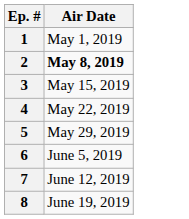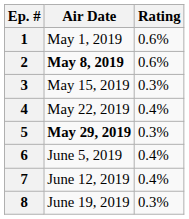+ column: Rating | 0.6% | 0.6% | 0.3% | 0.4% | 0.3% | 0.4% | 0.4% | 0.3%
5 | Air Date: normal -> bold
